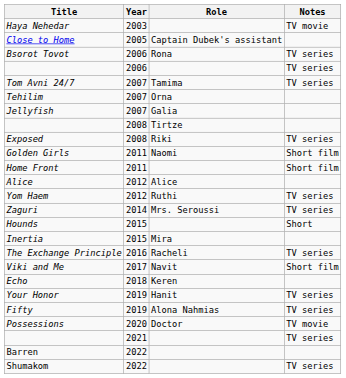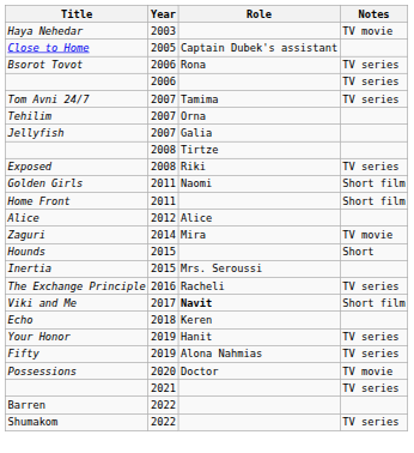- row: Yom Haem | 2012 | Ruthi | TV series
Zaguri | Role: Mrs. Seroussi -> Mira
Zaguri | Notes: TV series -> TV movie
Inertia | Role: Mira -> Mrs. Seroussi
Viki and Me | Role: normal -> bold
